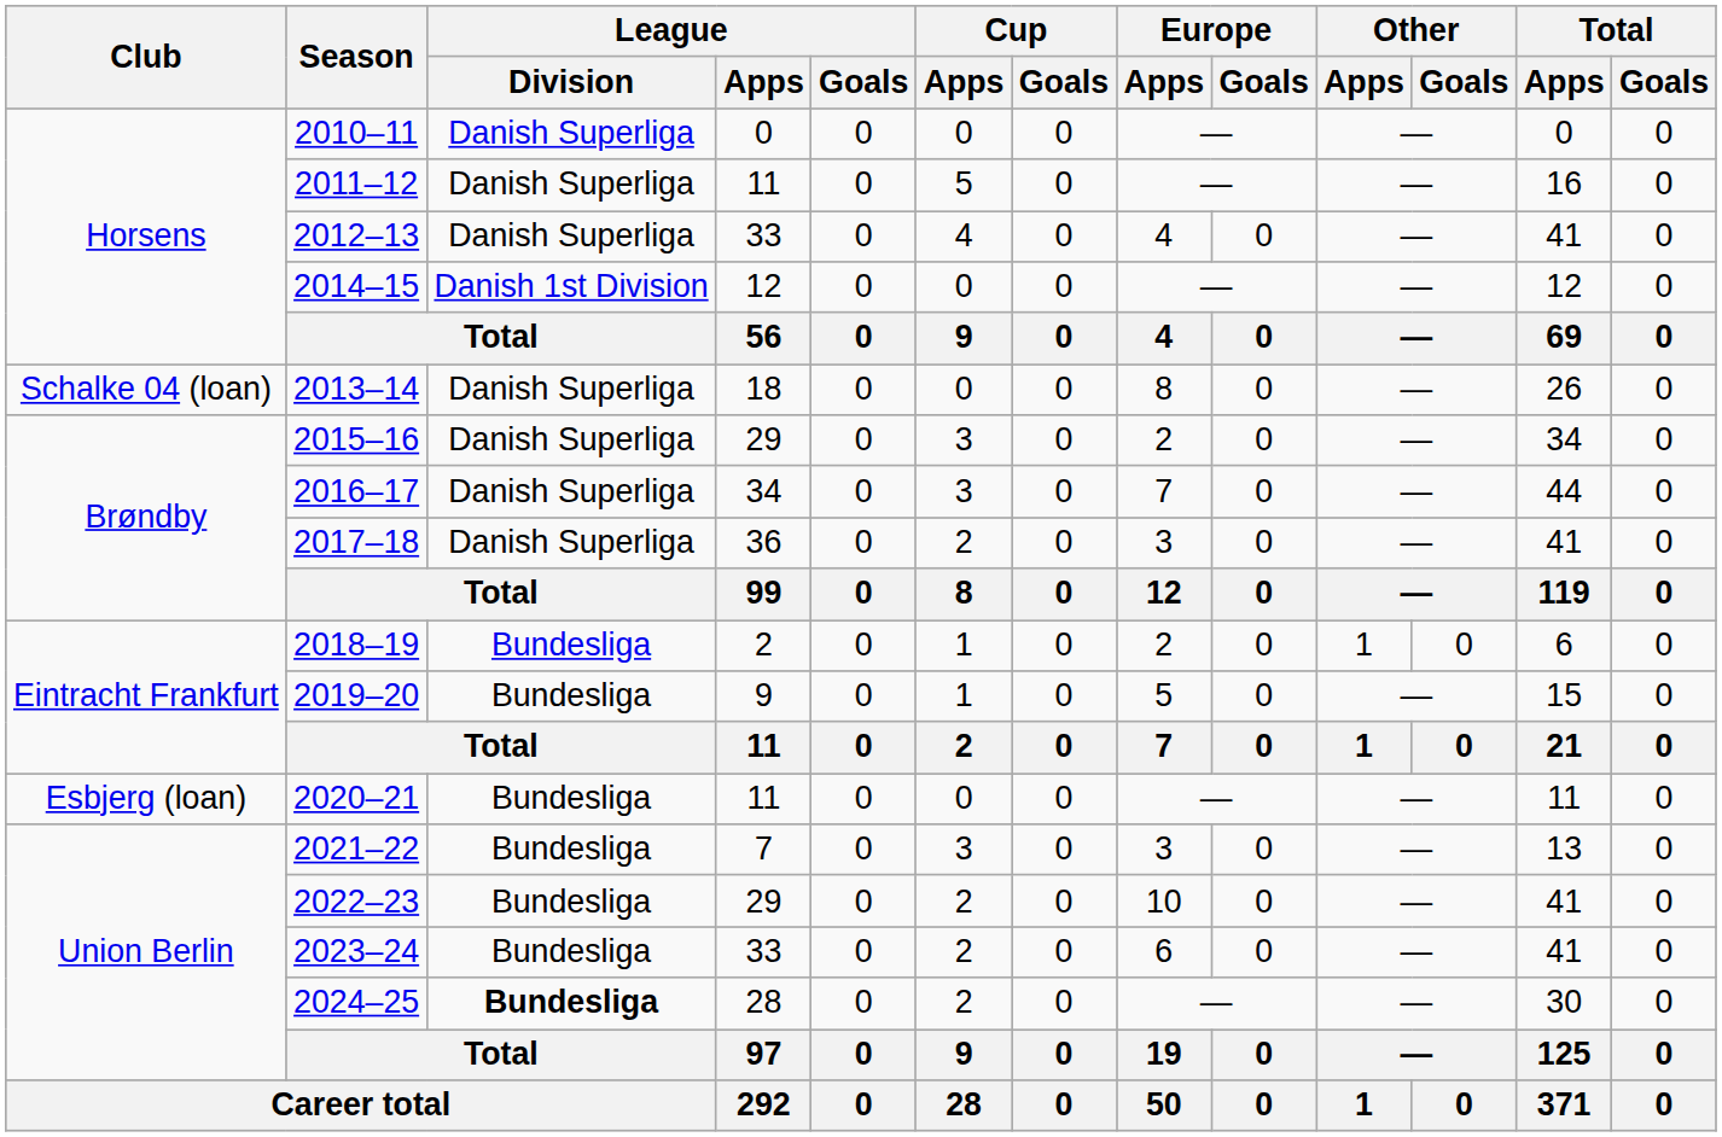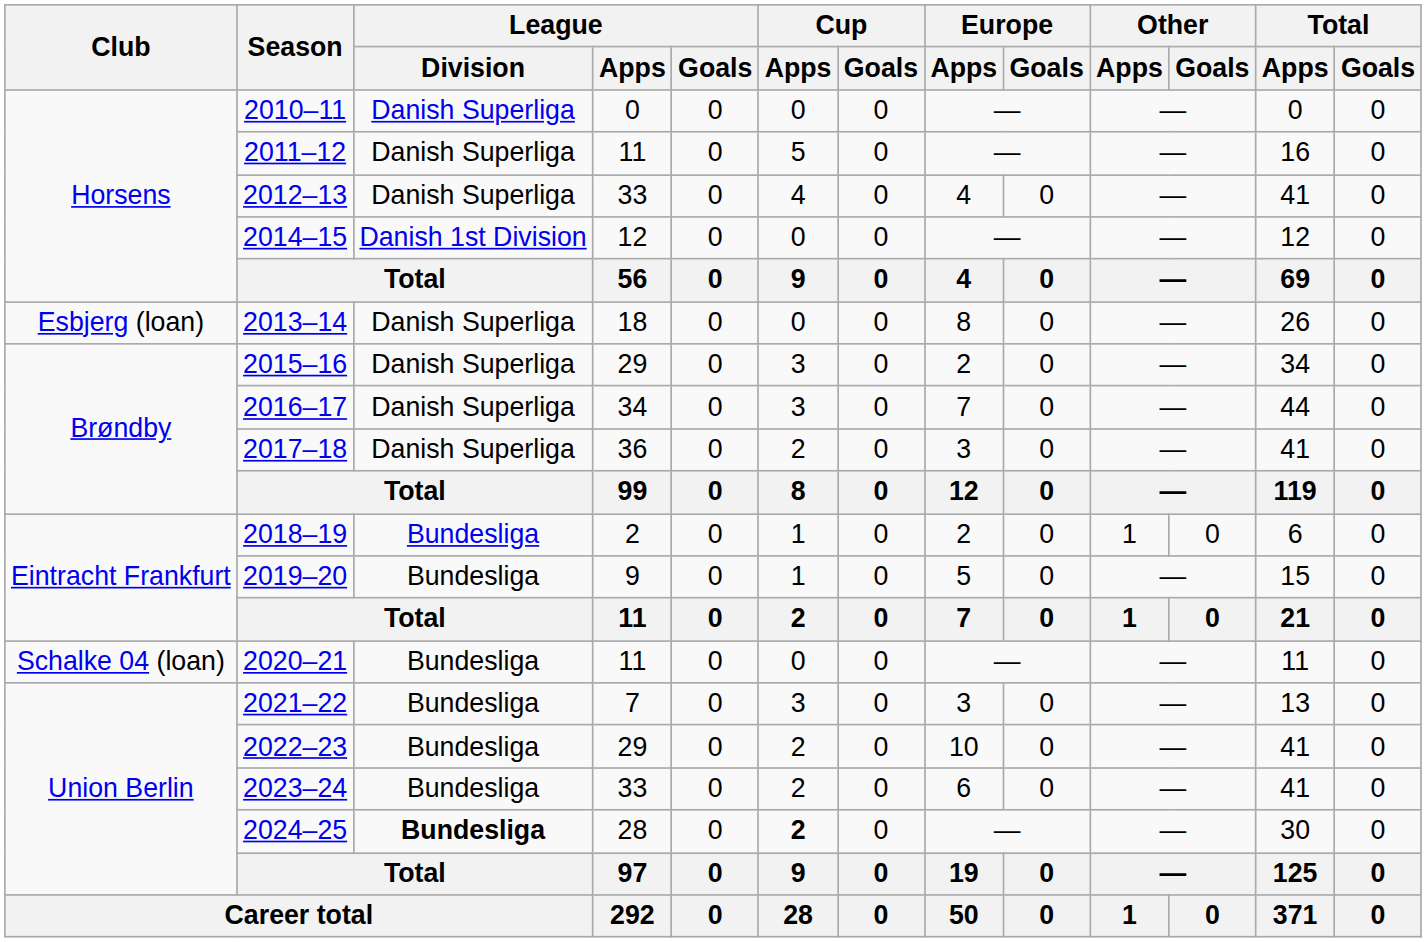2013–14 | Club: Schalke 04 (loan) -> Esbjerg (loan)
2020–21 | Club: Esbjerg (loan) -> Schalke 04 (loan)
2024–25 | Cup / Apps: normal -> bold
